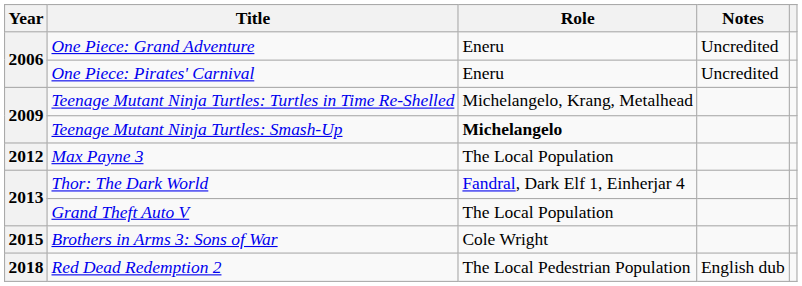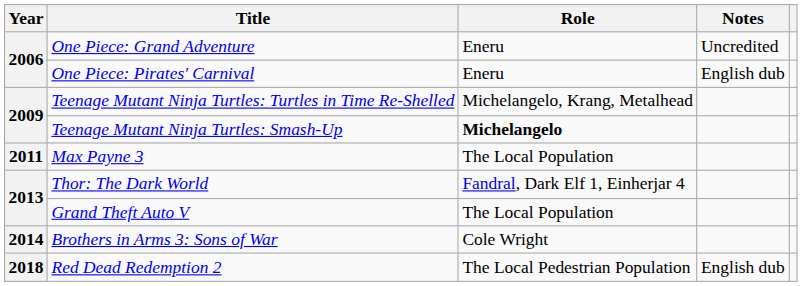One Piece: Pirates' Carnival | Notes: Uncredited -> English dub
Max Payne 3 | Year: 2012 -> 2011
Brothers in Arms 3: Sons of War | Year: 2015 -> 2014
